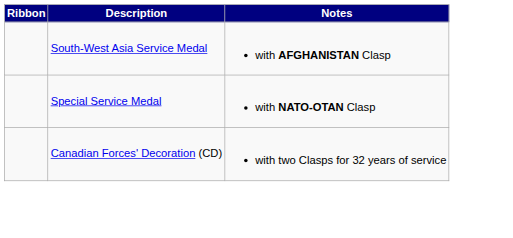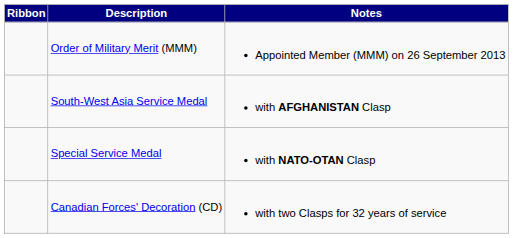+ row: Order of Military Merit (MMM) | Appointed Member (MMM) on 26 September 2013
